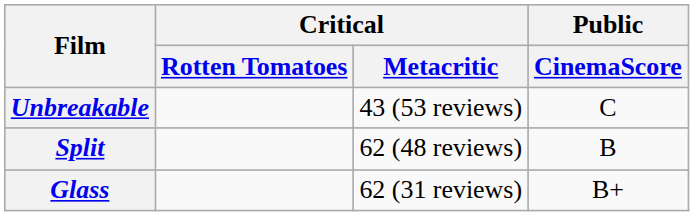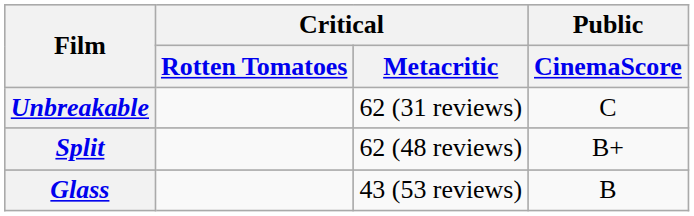Unbreakable | Critical / Metacritic: 43 (53 reviews) -> 62 (31 reviews)
Split | Public / CinemaScore: B -> B+
Glass | Critical / Metacritic: 62 (31 reviews) -> 43 (53 reviews)
Glass | Public / CinemaScore: B+ -> B
